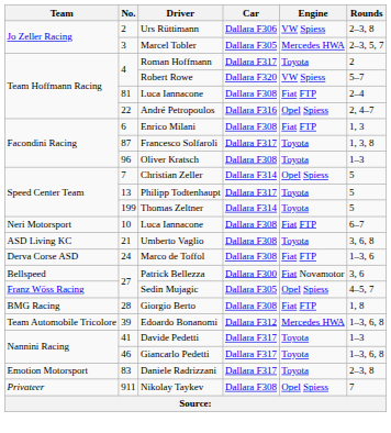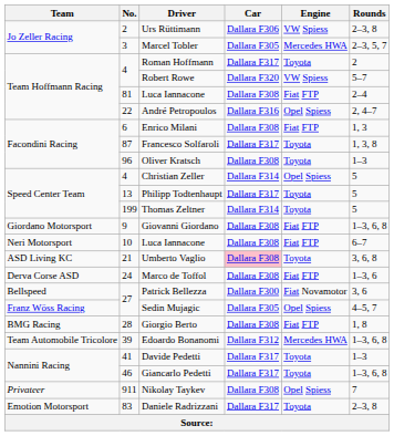Christian Zeller | No.: 7 -> 4
+ row: Giordano Motorsport | 9 | Giovanni Giordano | Dallara F308 | Fiat FTP | 1–3, 6, 8
Umberto Vaglio | Car: no background -> pink background
rows swapped: Daniele Radrizzani <-> Nikolay Taykev
